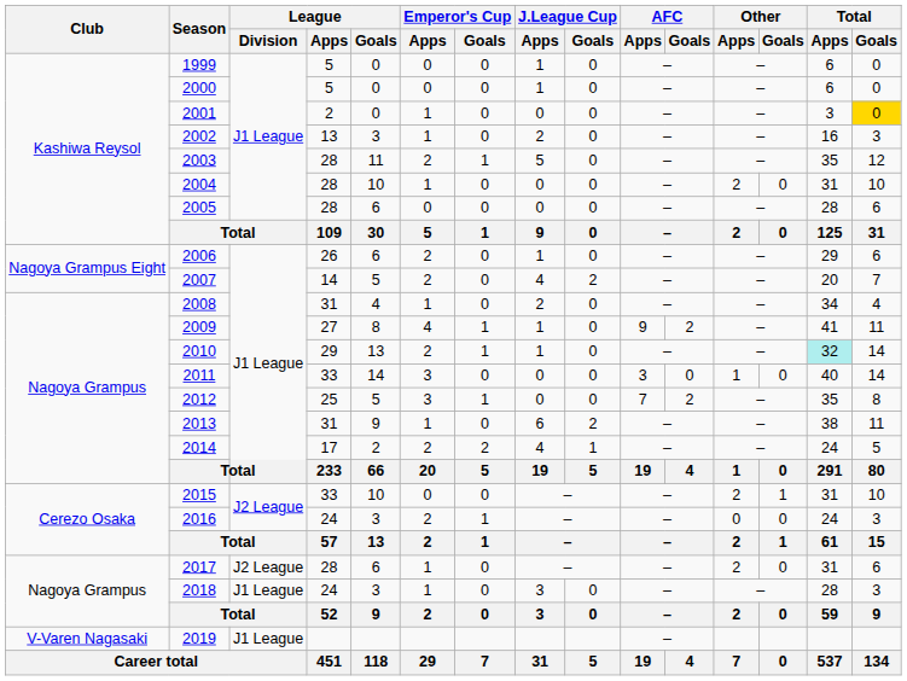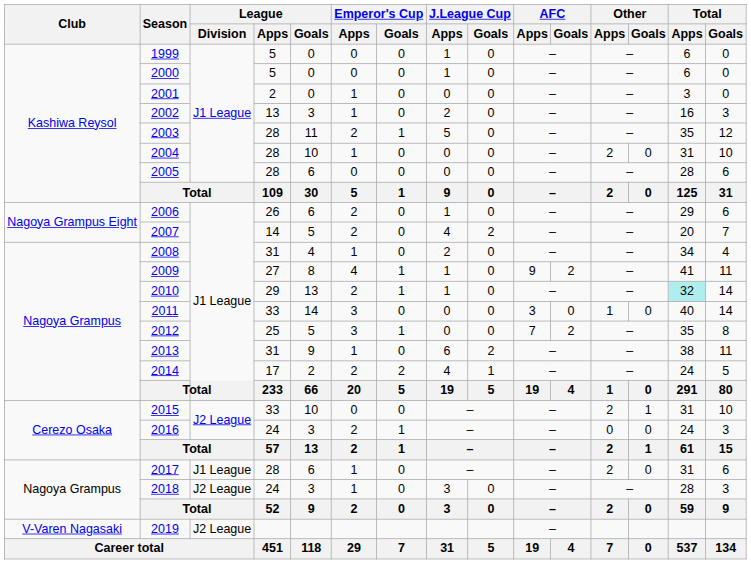2001 | Total / Goals: gold background -> no background
2017 | League / Division: J2 League -> J1 League
2018 | League / Division: J1 League -> J2 League
2019 | League / Division: J1 League -> J2 League
